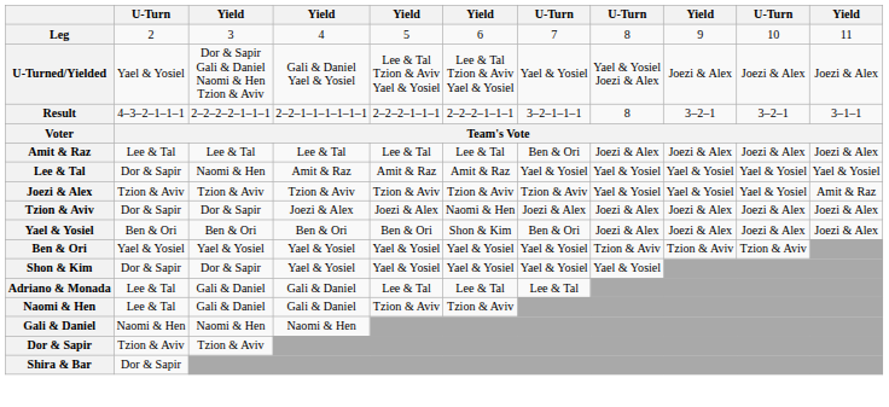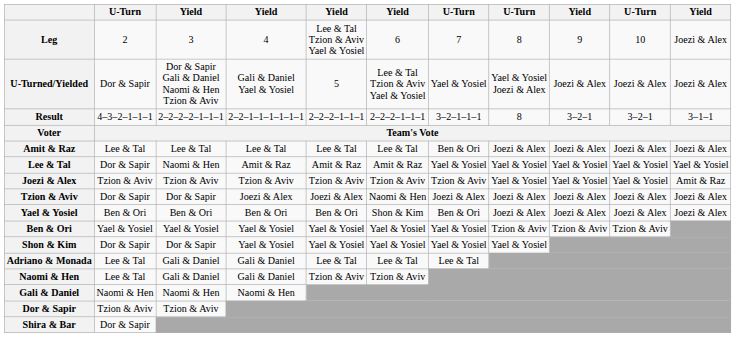Leg | column 5: 5 -> Lee & Tal Tzion & Aviv Yael & Yosiel
Leg | column 11: 11 -> Joezi & Alex
U-Turned/Yielded | column 2: Yael & Yosiel -> Dor & Sapir
U-Turned/Yielded | column 5: Lee & Tal Tzion & Aviv Yael & Yosiel -> 5
